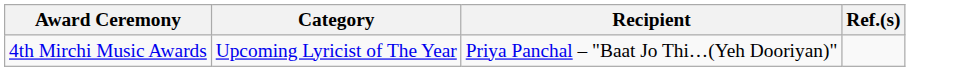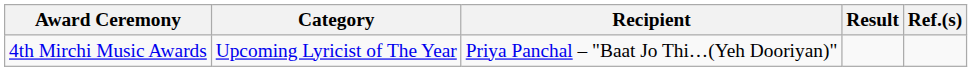+ column: Result
